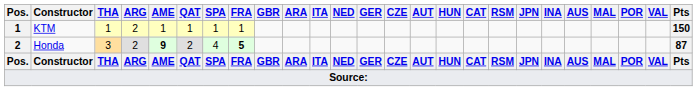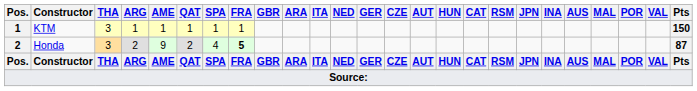KTM | THA: 1 -> 3
KTM | ARG: 2 -> 1
Honda | AME: bold -> normal
